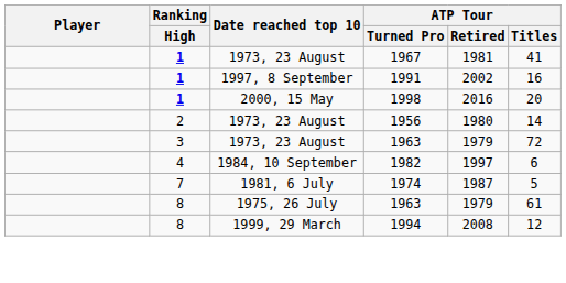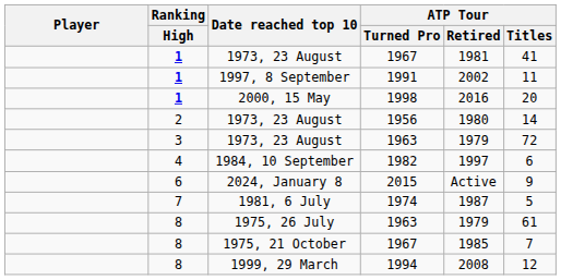1997, 8 September | ATP Tour / Titles: 16 -> 11
+ row: 6 | 2024, January 8 | 2015 | Active | 9
+ row: 8 | 1975, 21 October | 1967 | 1985 | 7
